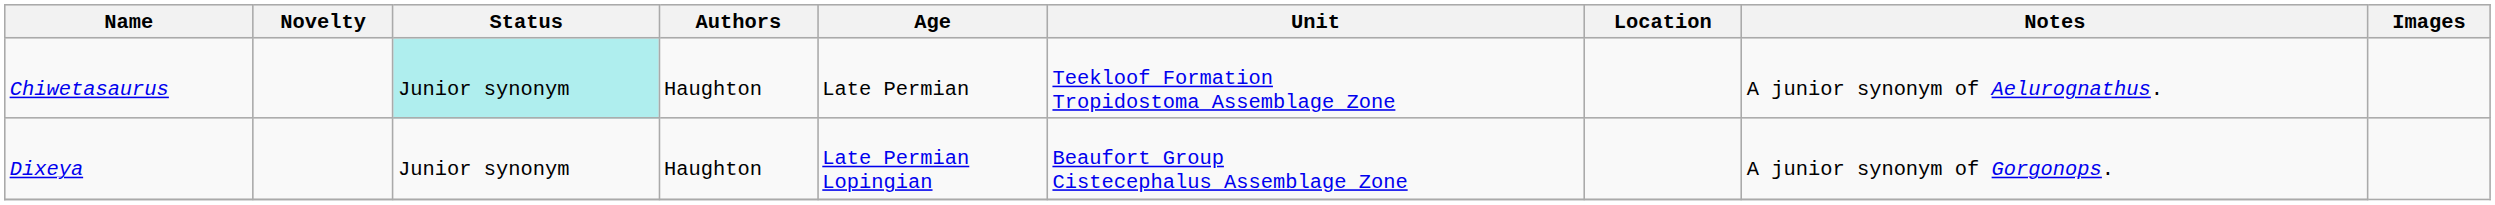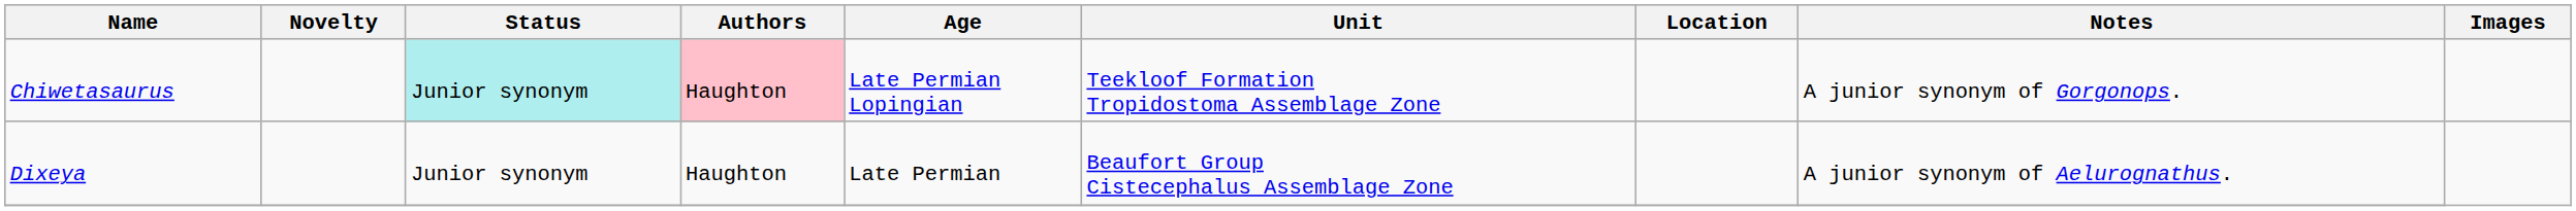Chiwetasaurus | Authors: no background -> pink background
Chiwetasaurus | Age: Late Permian -> Late Permian Lopingian
Chiwetasaurus | Notes: A junior synonym of Aelurognathus. -> A junior synonym of Gorgonops.
Dixeya | Age: Late Permian Lopingian -> Late Permian
Dixeya | Notes: A junior synonym of Gorgonops. -> A junior synonym of Aelurognathus.
